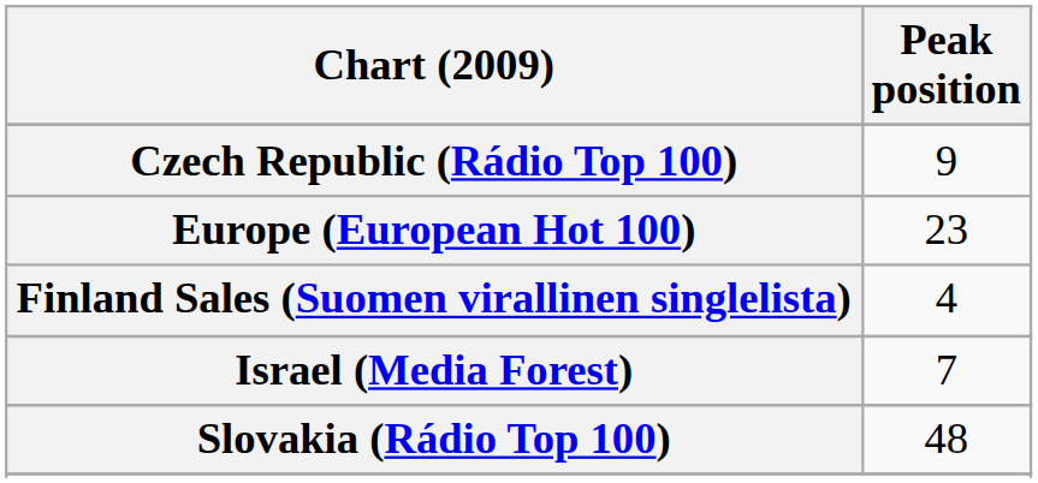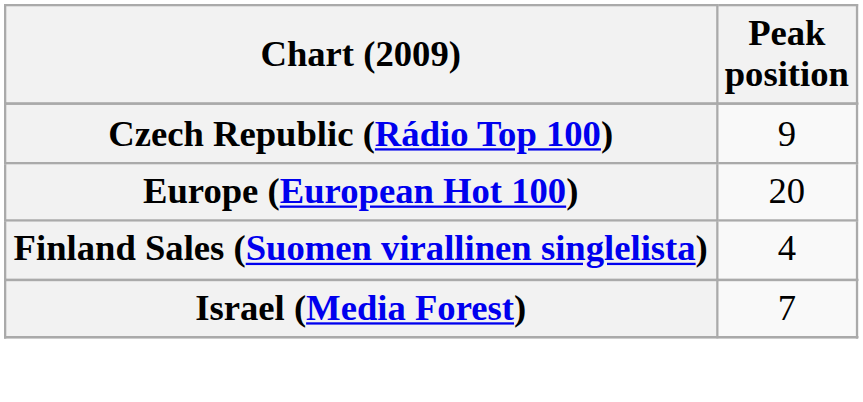Europe (European Hot 100) | Peak position: 23 -> 20
- row: Slovakia (Rádio Top 100) | 48
